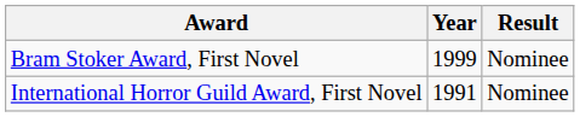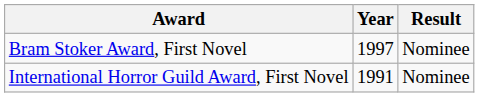Bram Stoker Award, First Novel | Year: 1999 -> 1997
